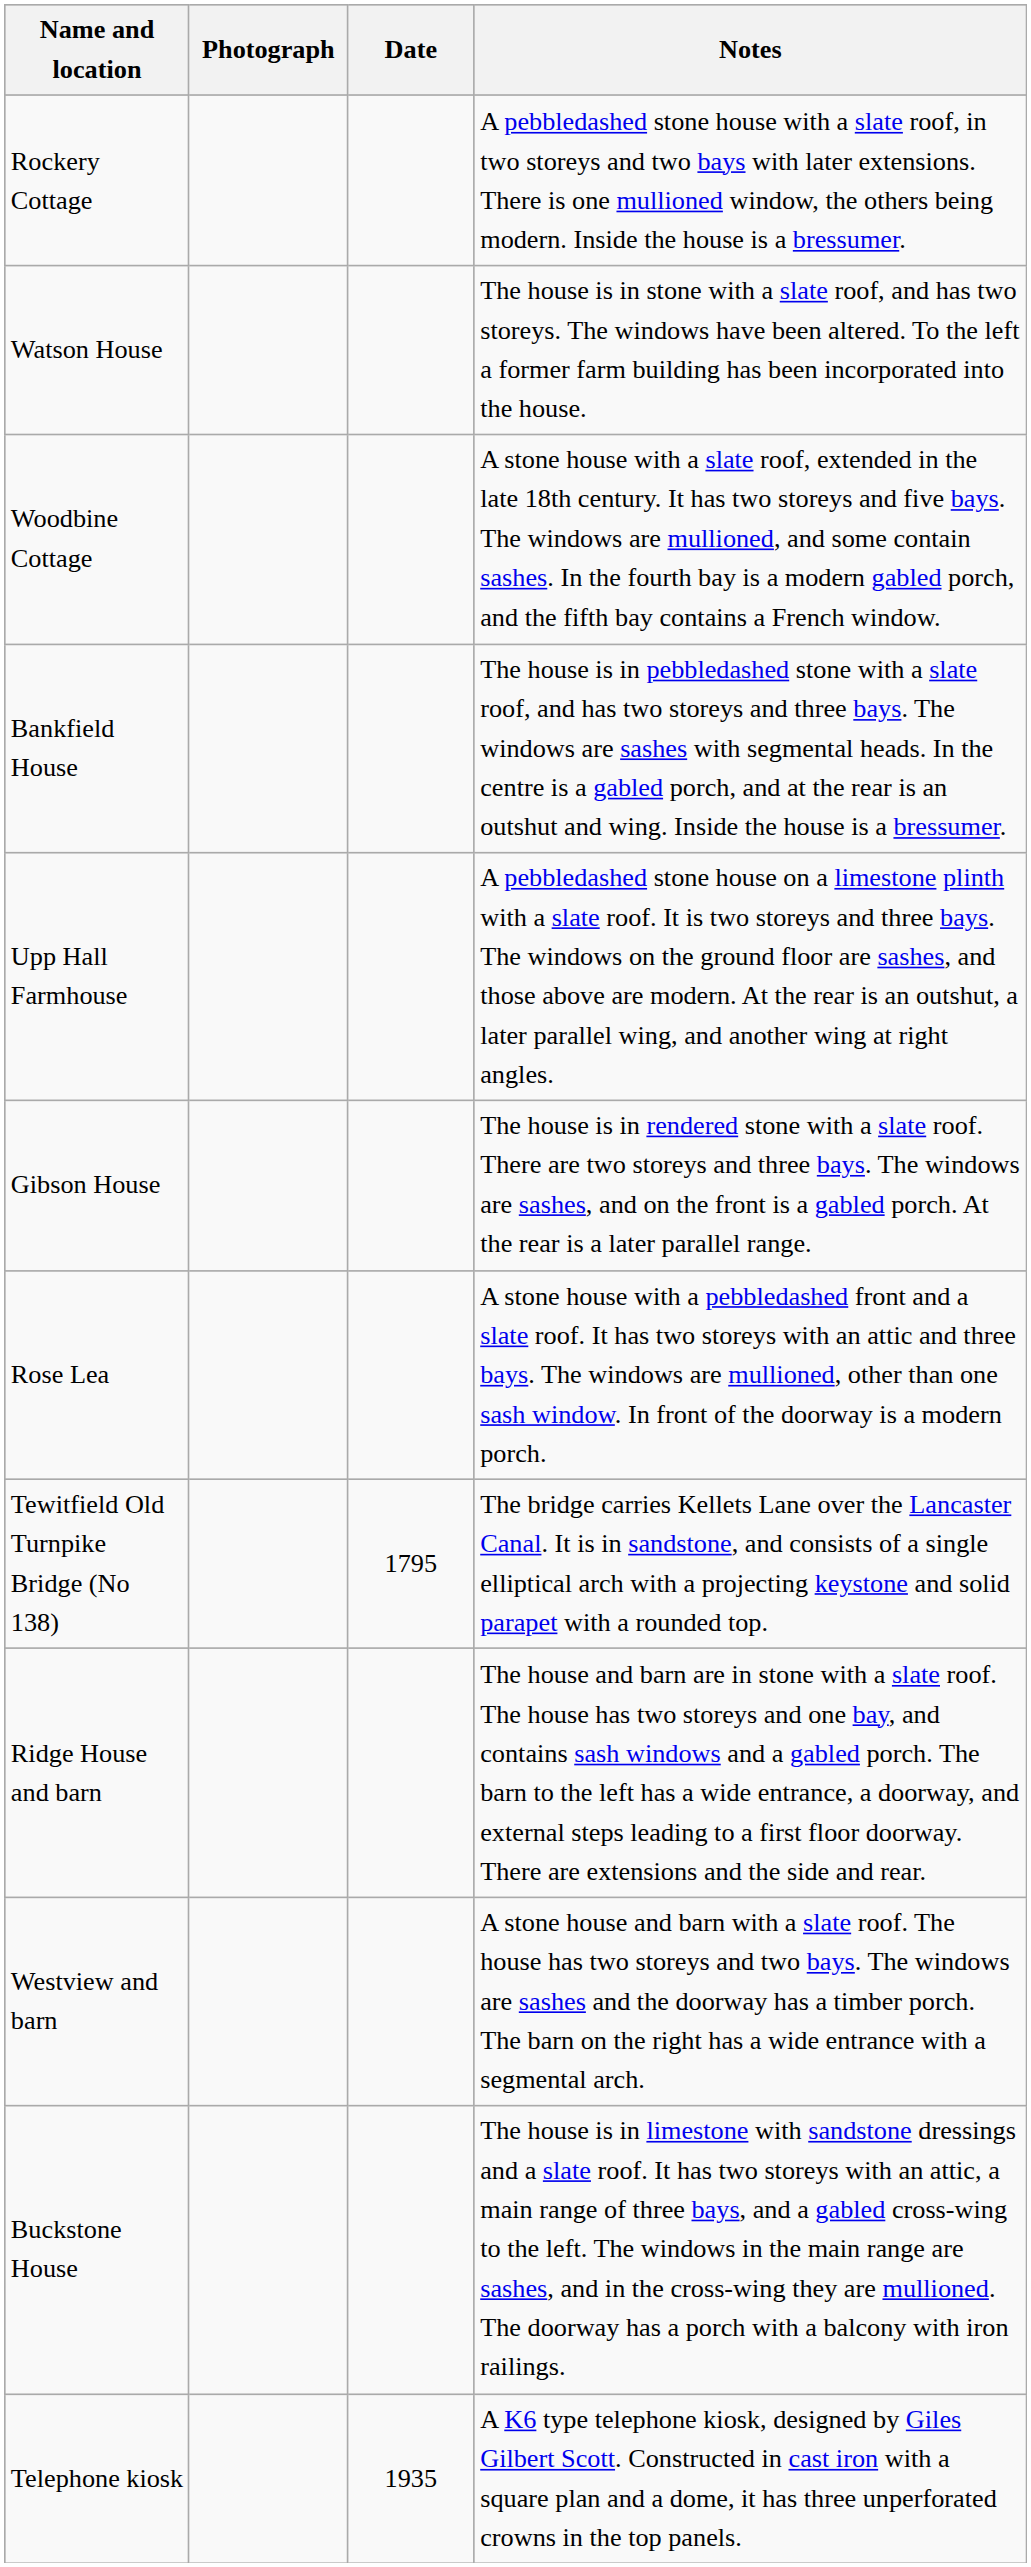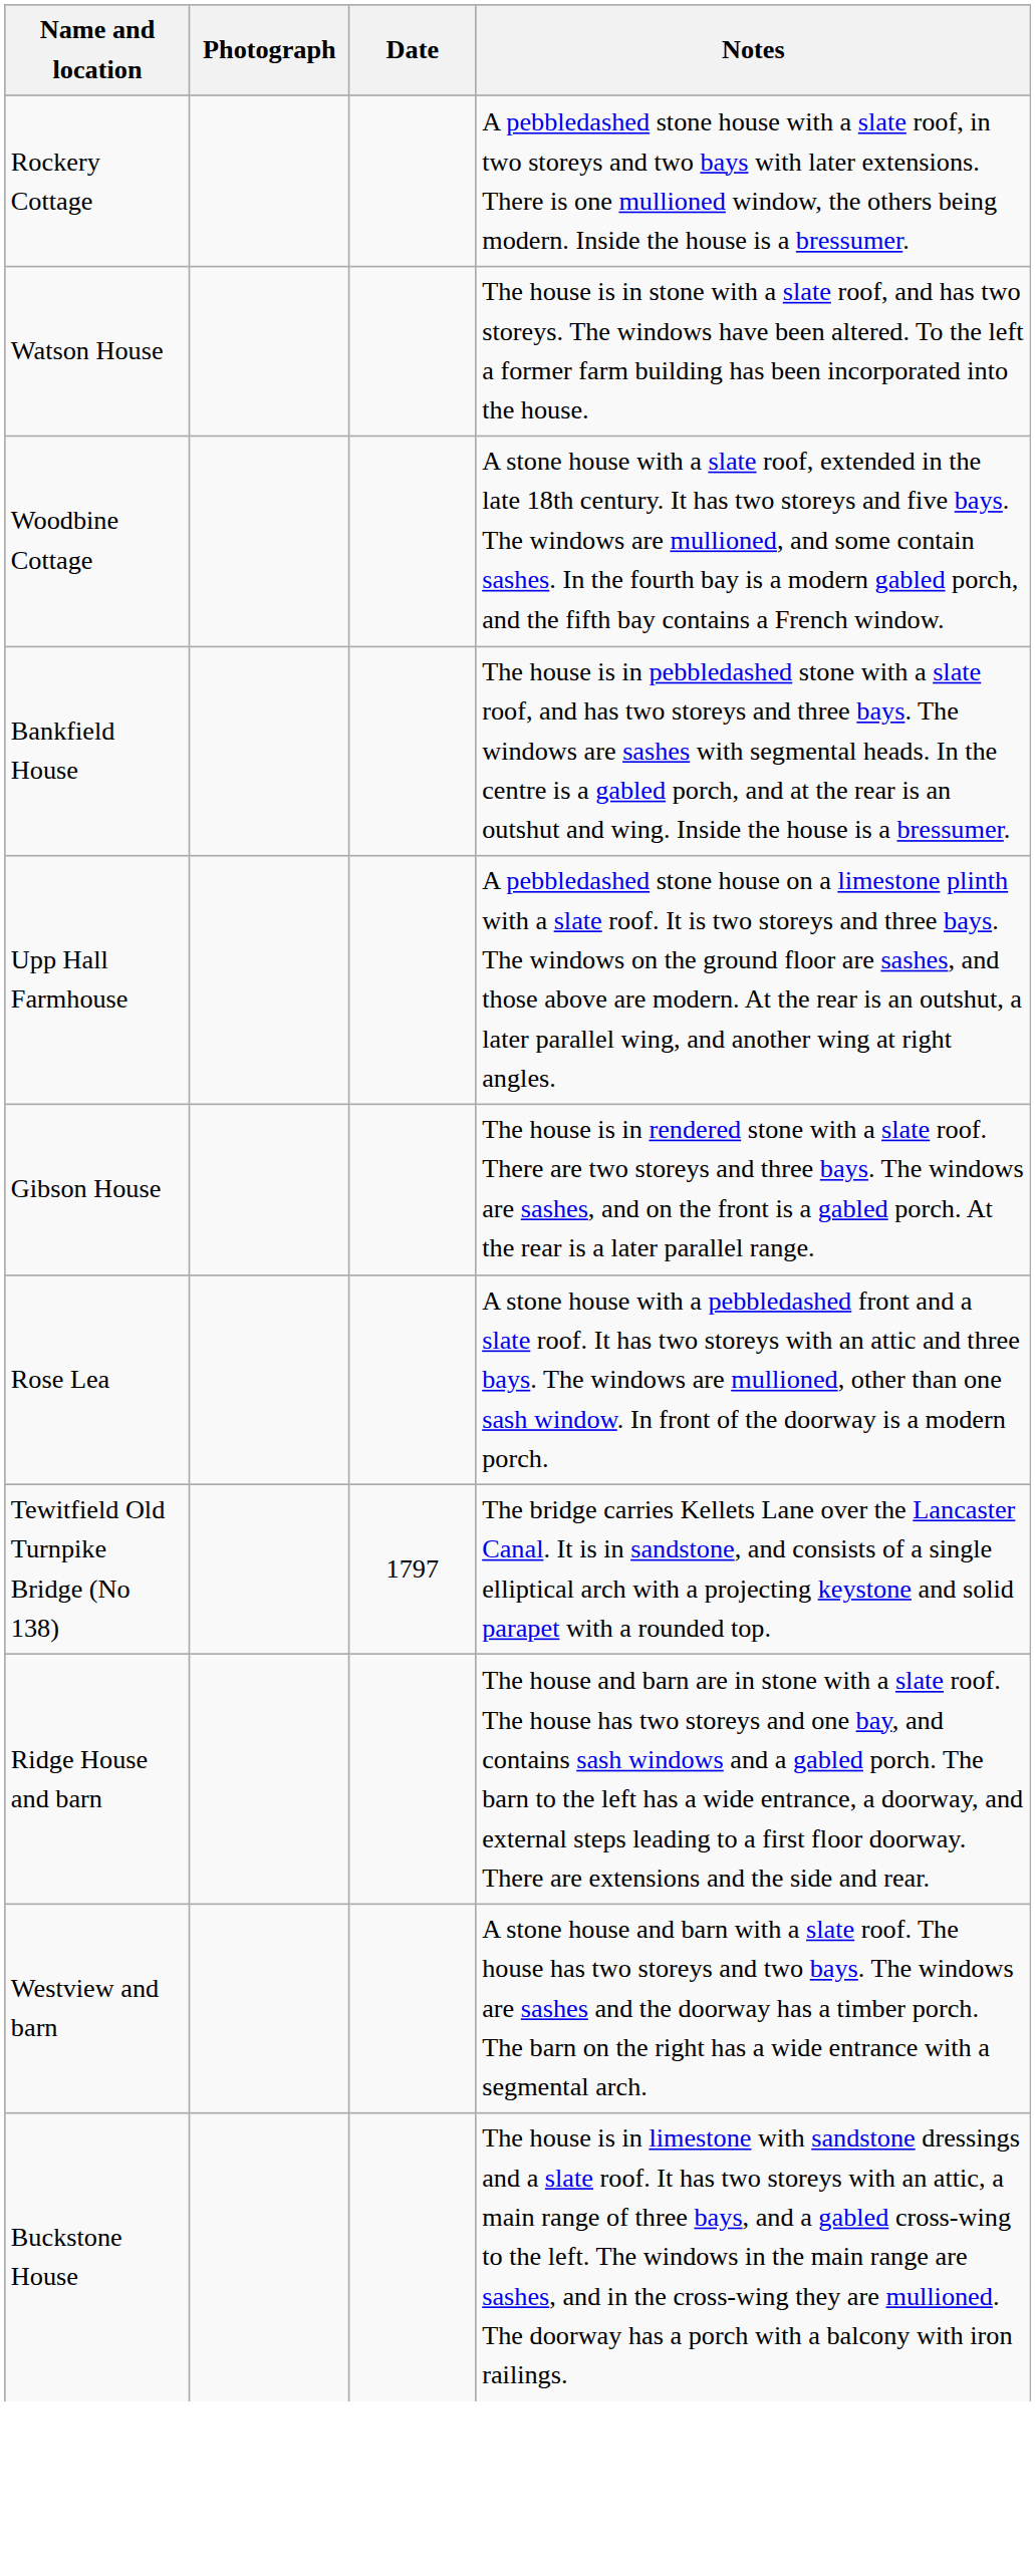Tewitfield Old Turnpike Bridge (No 138) | Date: 1795 -> 1797
- row: Telephone kiosk | 1935 | A K6 type telephone kiosk, designed by Giles Gilbert Scott. Constructed in cast iron with a square plan and a dome, it has three unperforated crowns in the top panels.
